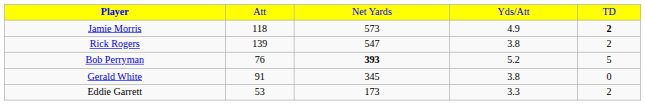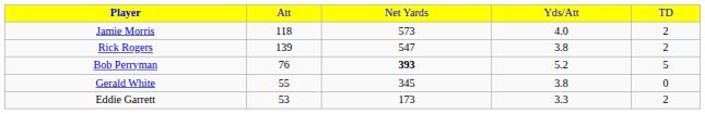Jamie Morris | column 4: 4.9 -> 4.0
Jamie Morris | column 5: bold -> normal
Gerald White | column 2: 91 -> 55
